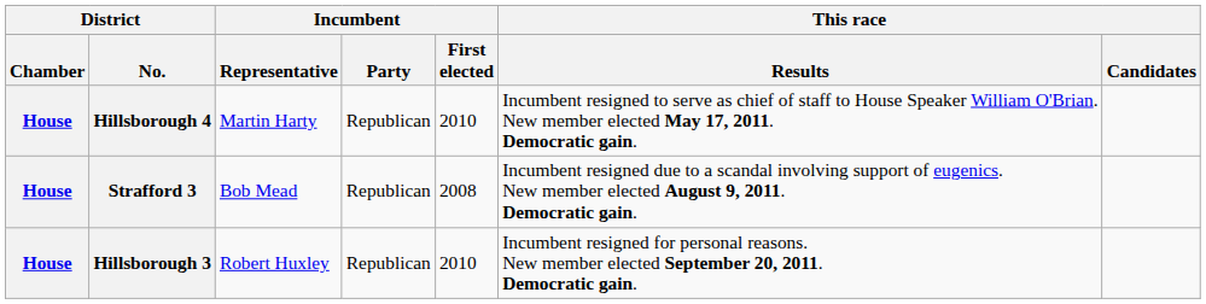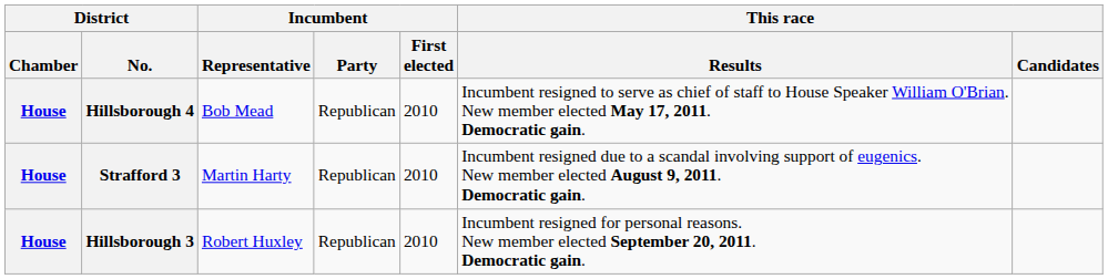Hillsborough 4 | Incumbent / Representative: Martin Harty -> Bob Mead
Strafford 3 | Incumbent / Representative: Bob Mead -> Martin Harty
Strafford 3 | Incumbent / First elected: 2008 -> 2010
